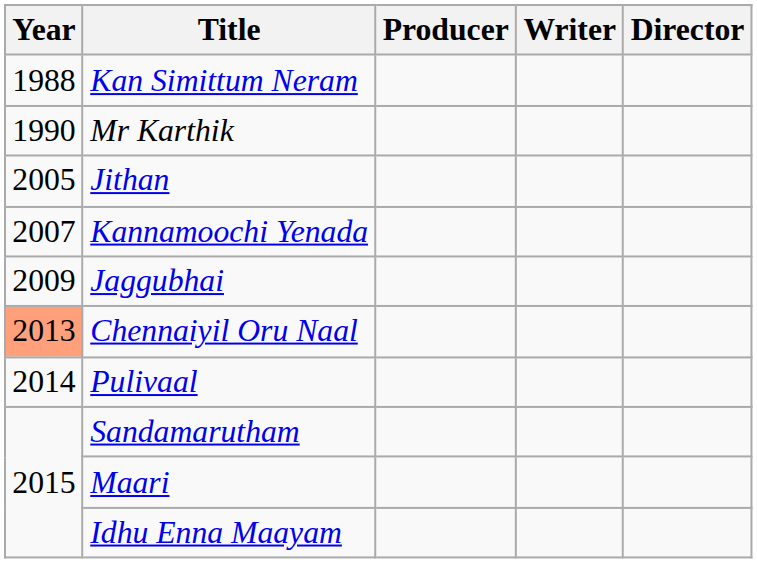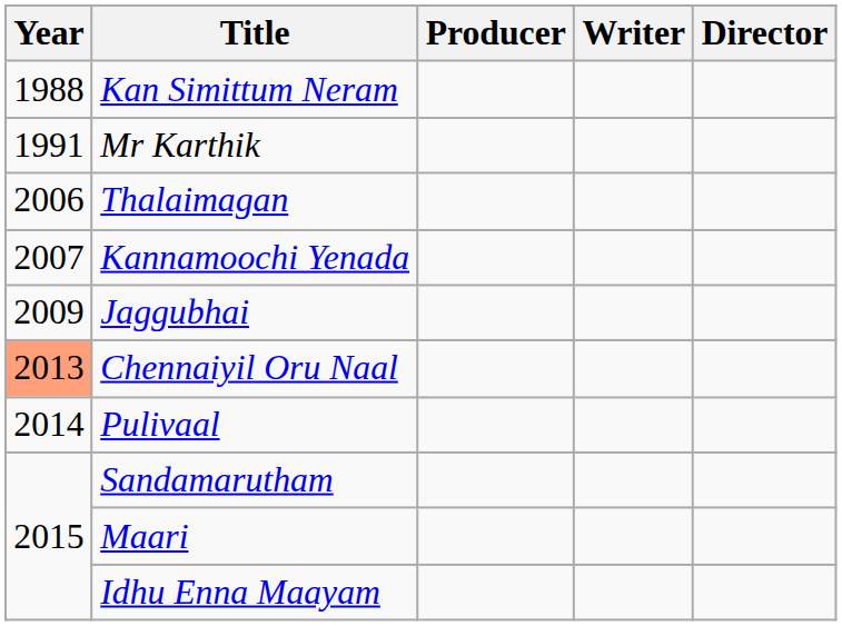Mr Karthik | Year: 1990 -> 1991
- row: 2005 | Jithan
+ row: 2006 | Thalaimagan
